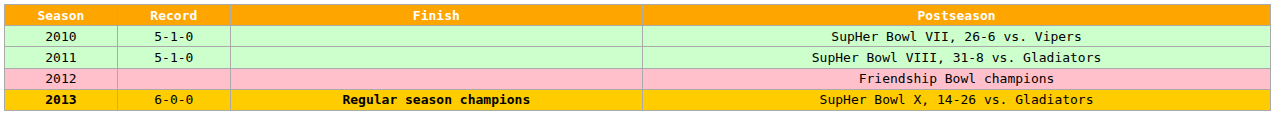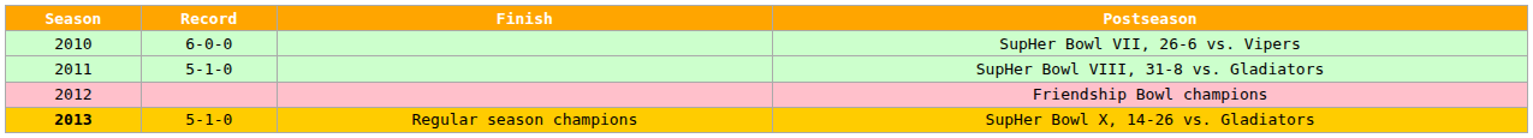SupHer Bowl VII, 26-6 vs. Vipers | Record: 5-1-0 -> 6-0-0
SupHer Bowl X, 14-26 vs. Gladiators | Record: 6-0-0 -> 5-1-0
SupHer Bowl X, 14-26 vs. Gladiators | Finish: bold -> normal
